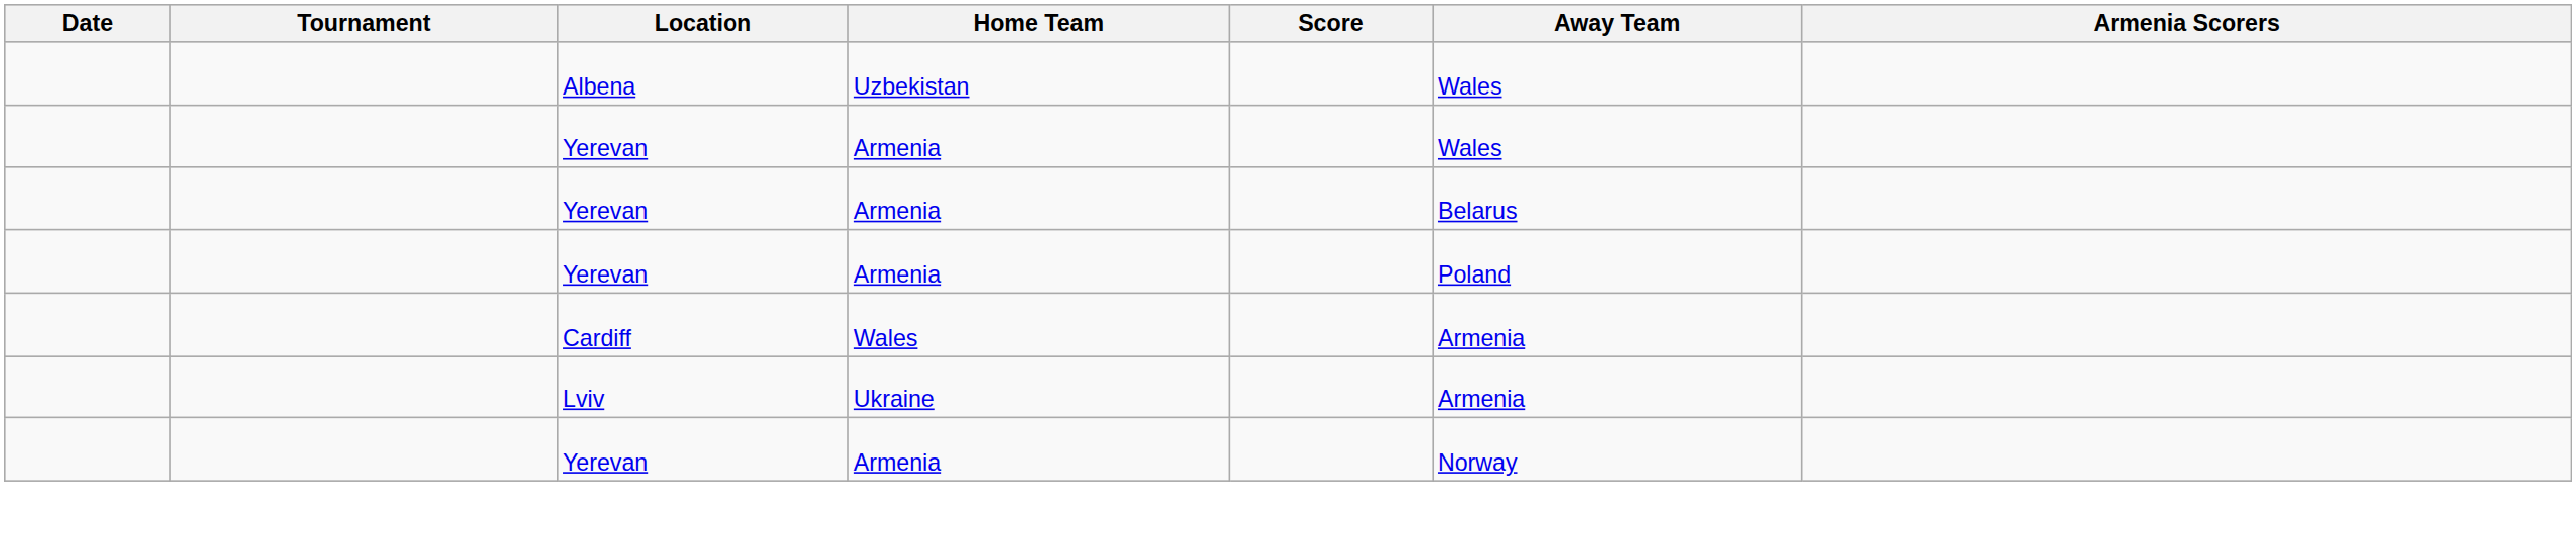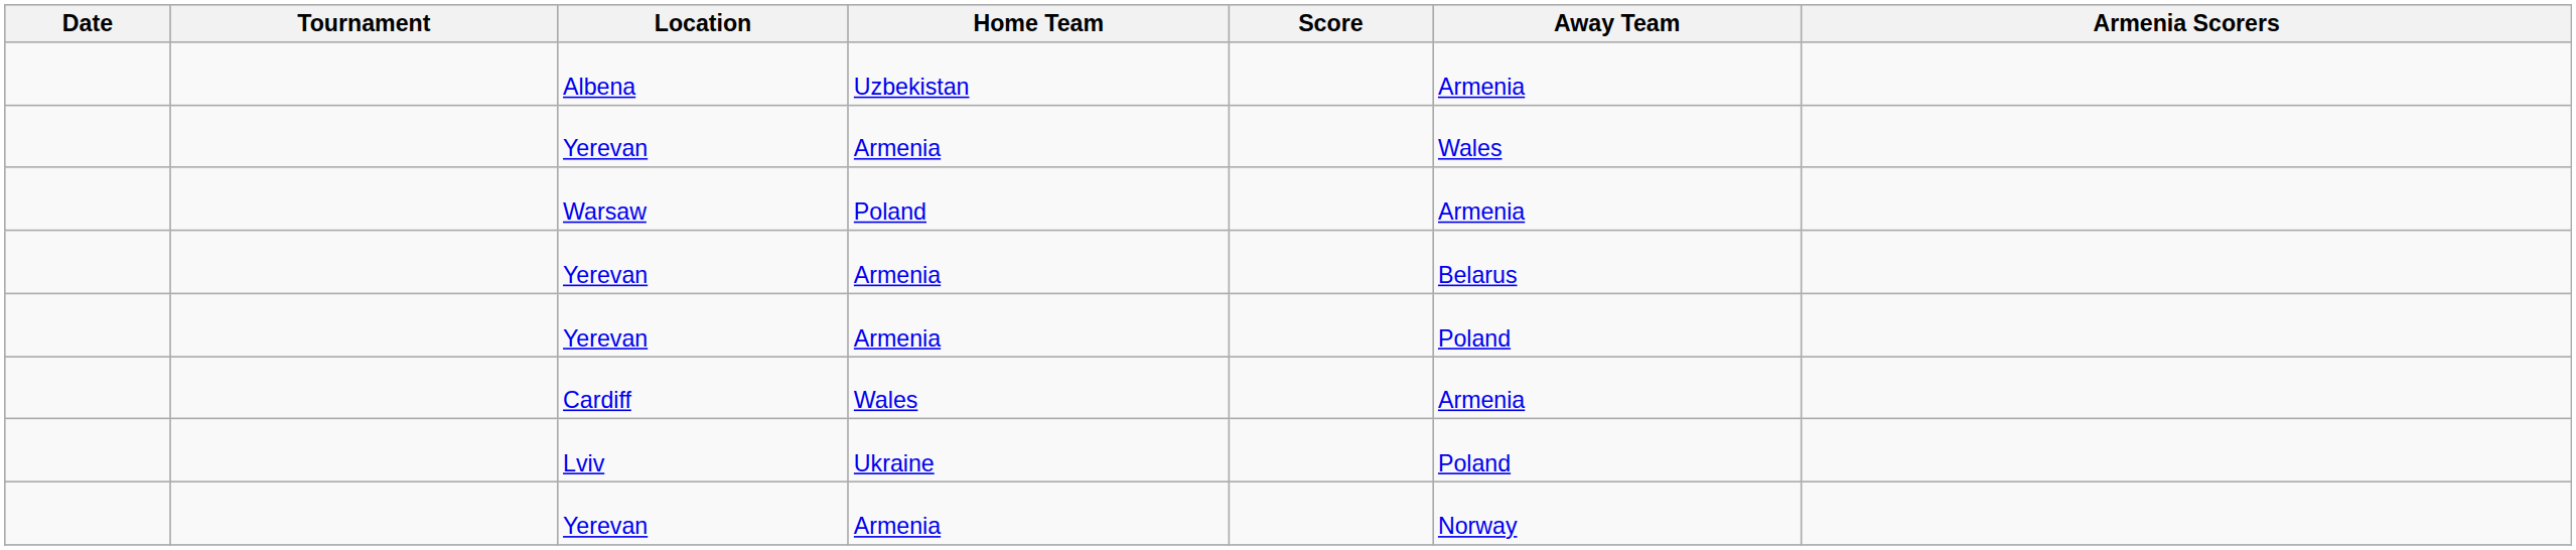Albena | Away Team: Wales -> Armenia
+ row: Warsaw | Poland | Armenia
Lviv | Away Team: Armenia -> Poland
